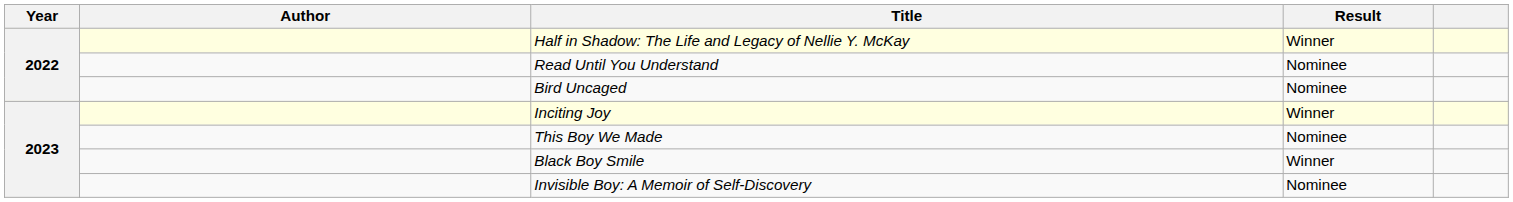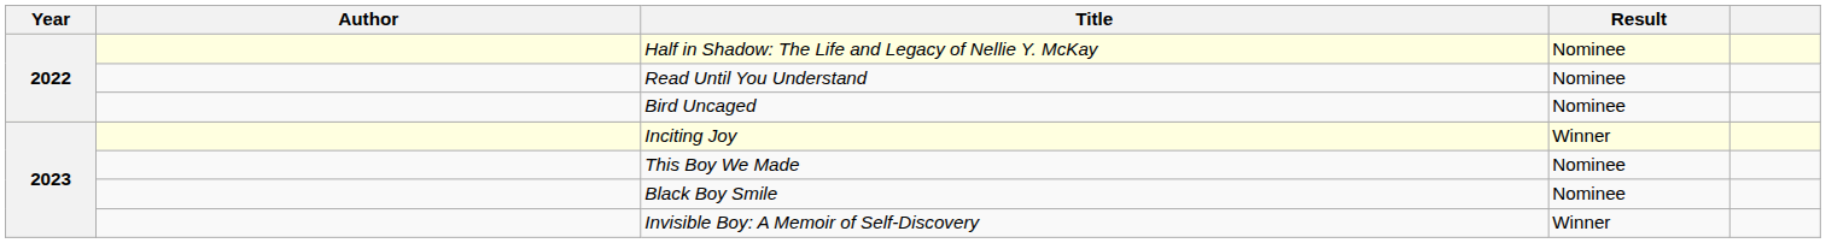Half in Shadow: The Life and Legacy of Nellie Y. McKay | Result: Winner -> Nominee
Black Boy Smile | Result: Winner -> Nominee
Invisible Boy: A Memoir of Self-Discovery | Result: Nominee -> Winner
